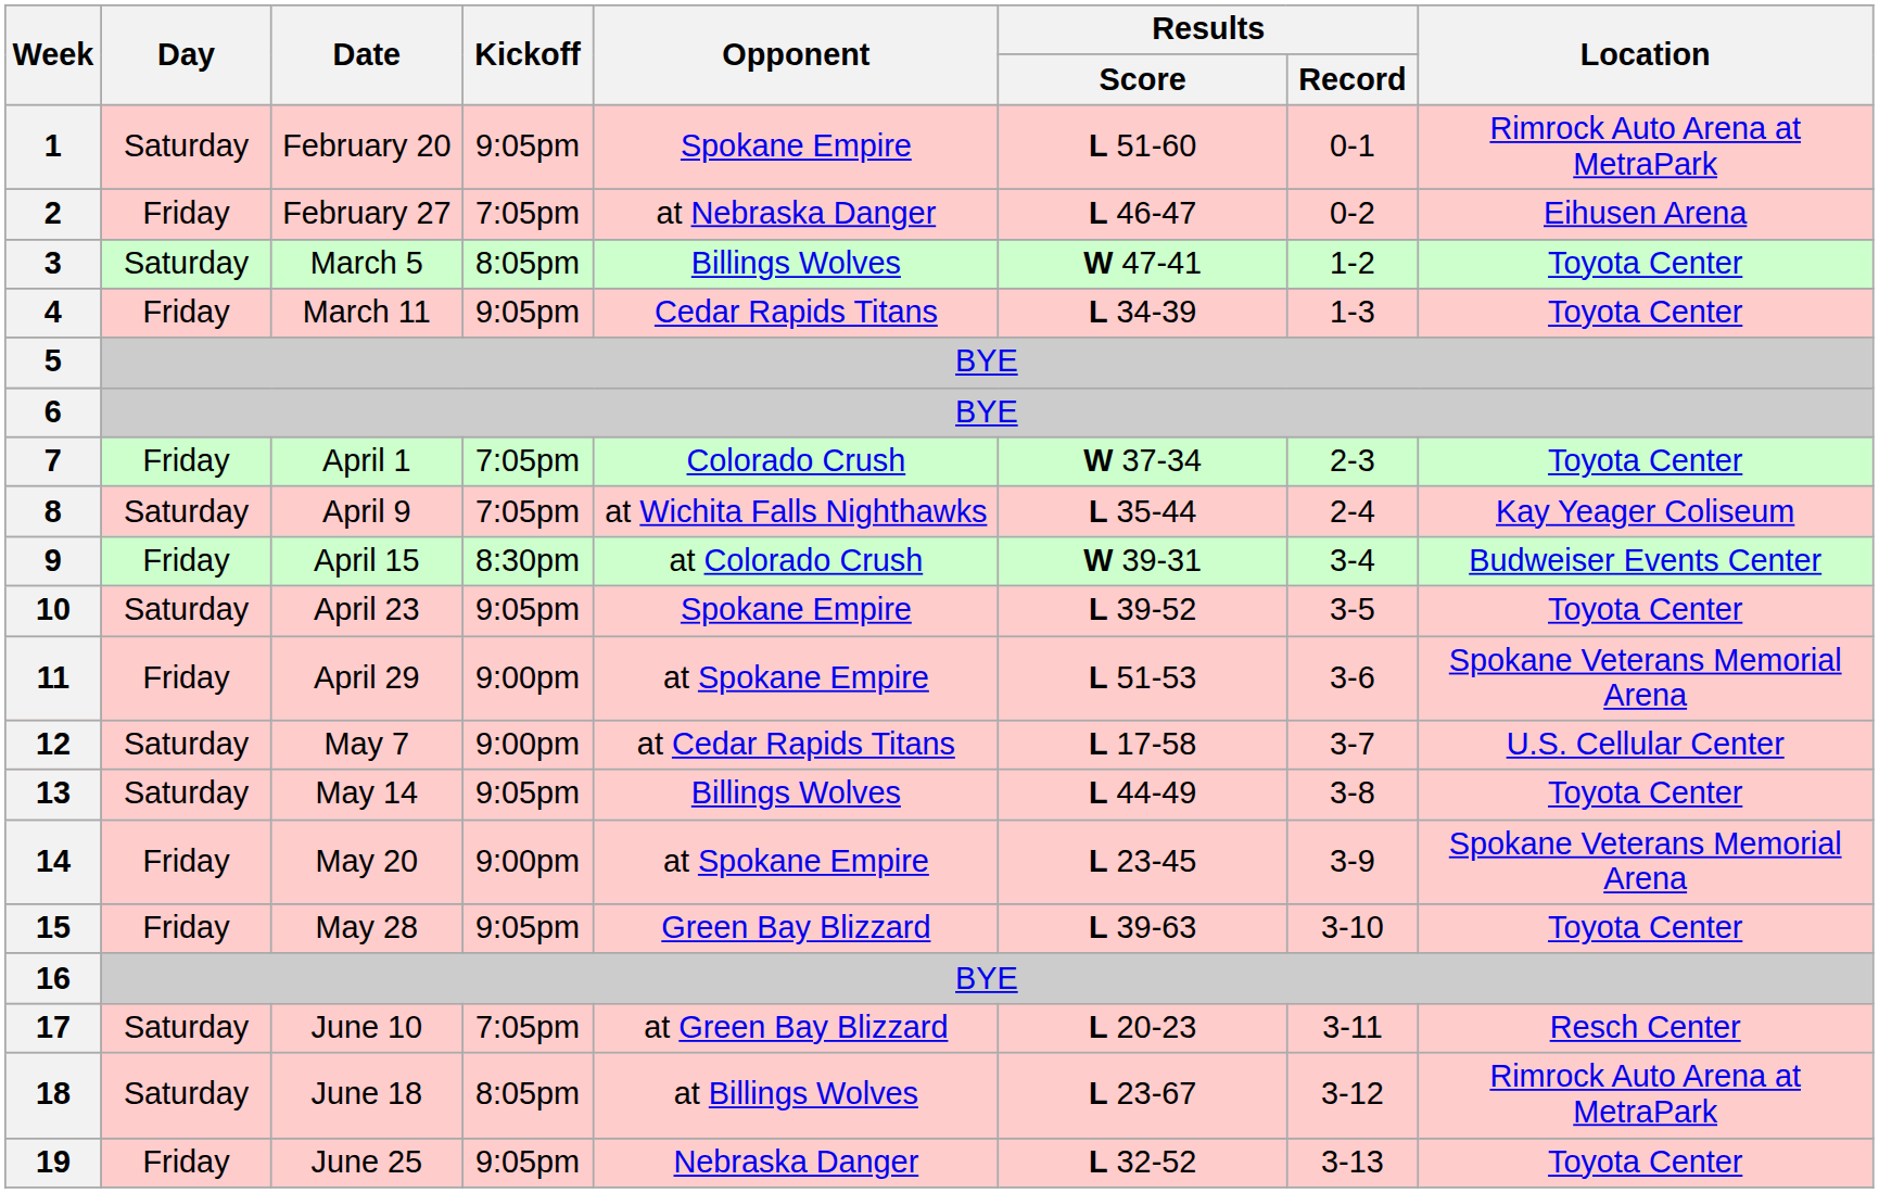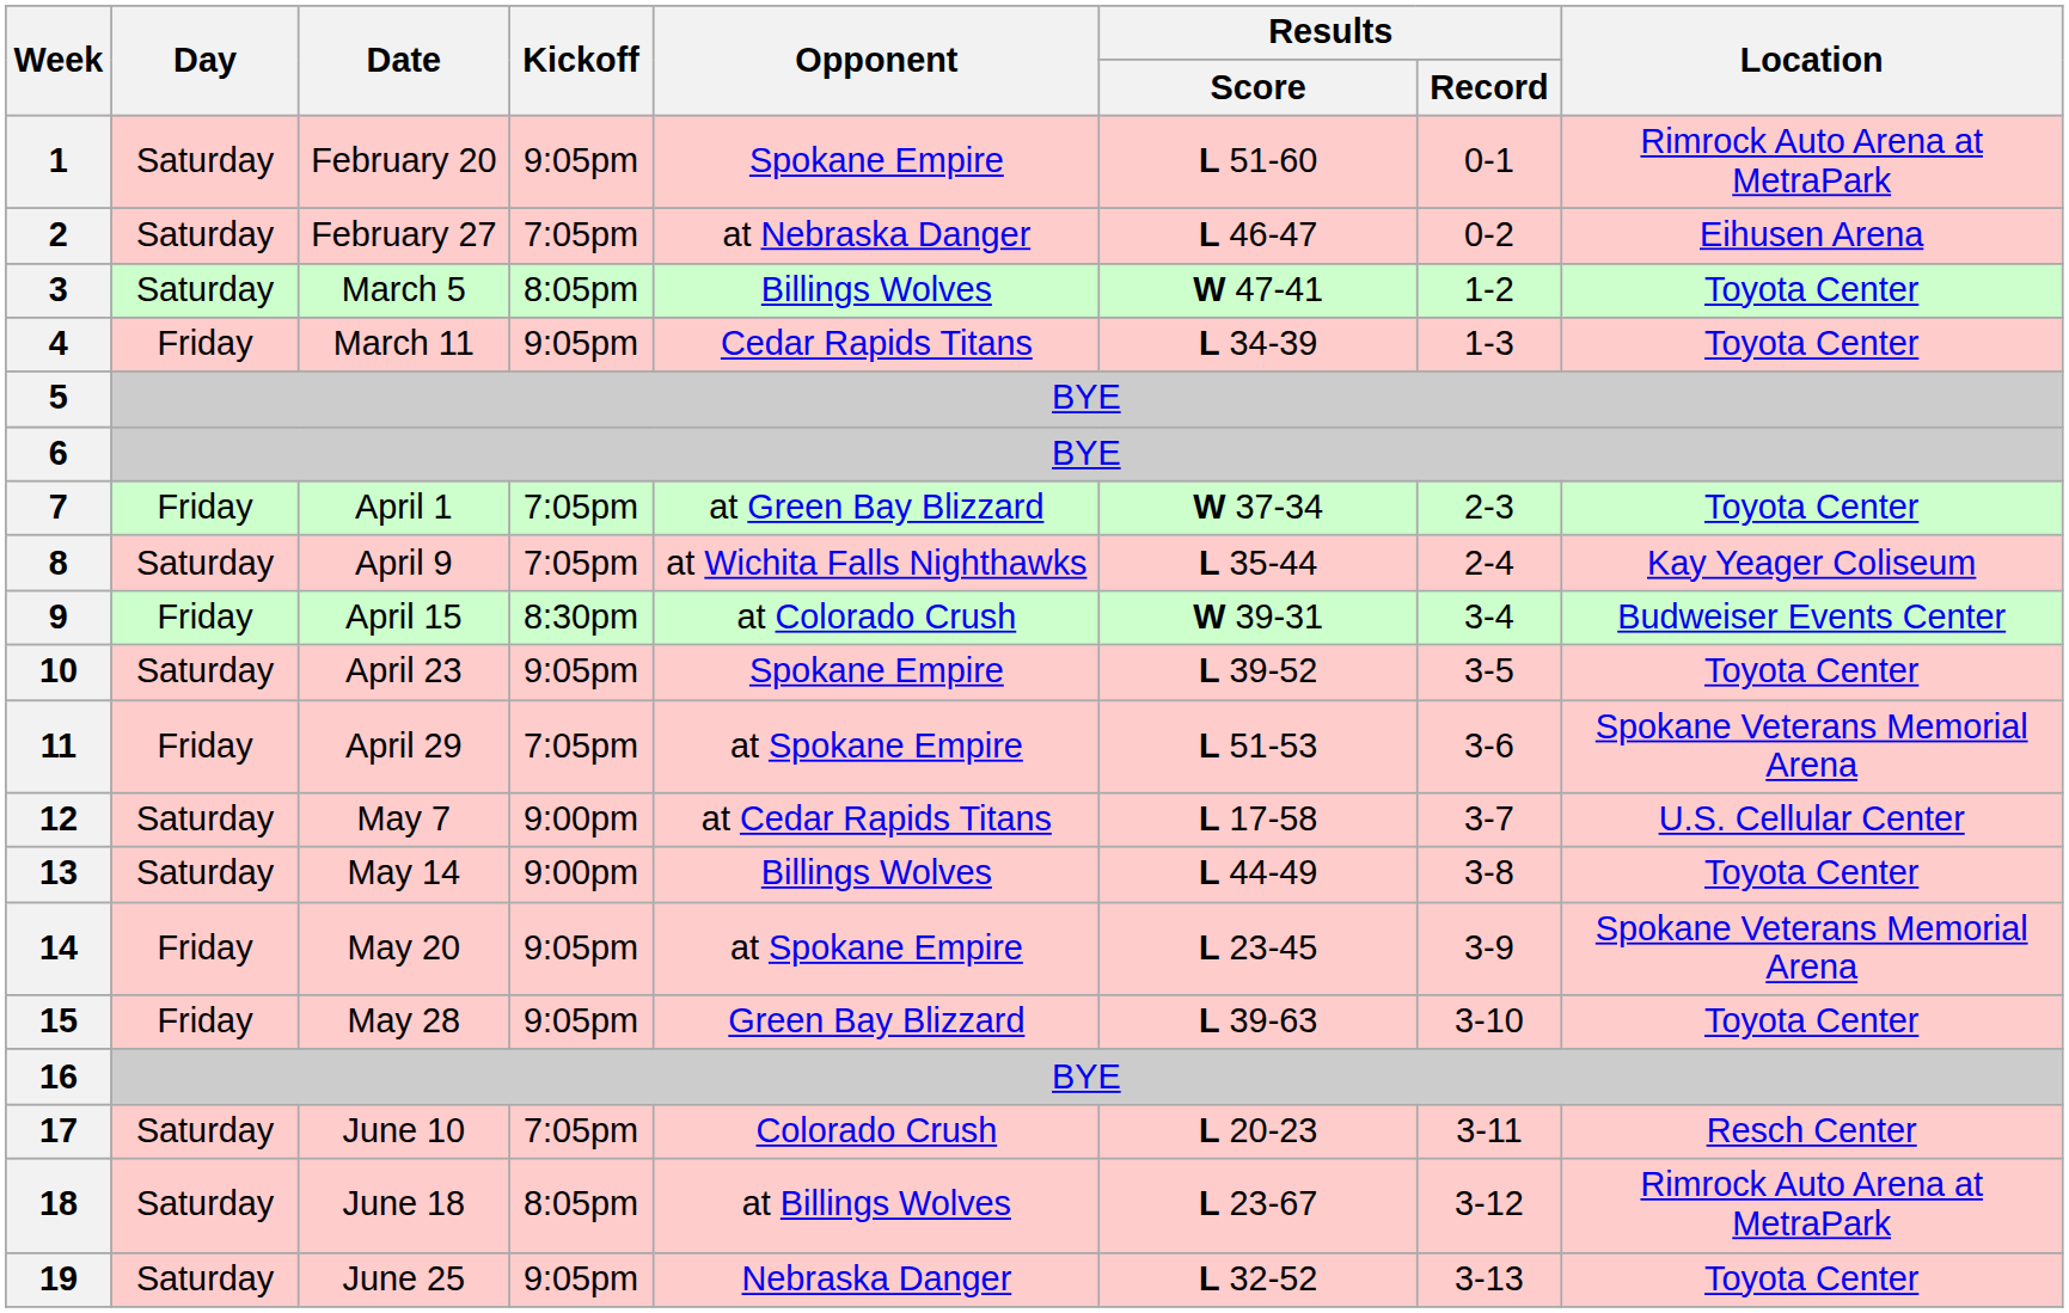2 | Day: Friday -> Saturday
7 | Opponent: Colorado Crush -> at Green Bay Blizzard
11 | Kickoff: 9:00pm -> 7:05pm
13 | Kickoff: 9:05pm -> 9:00pm
14 | Kickoff: 9:00pm -> 9:05pm
17 | Opponent: at Green Bay Blizzard -> Colorado Crush
19 | Day: Friday -> Saturday
